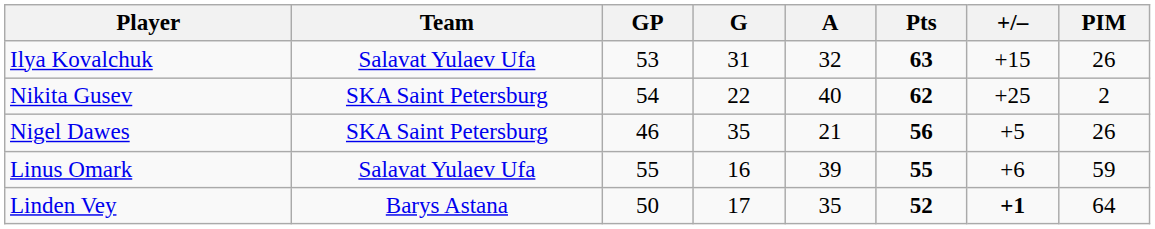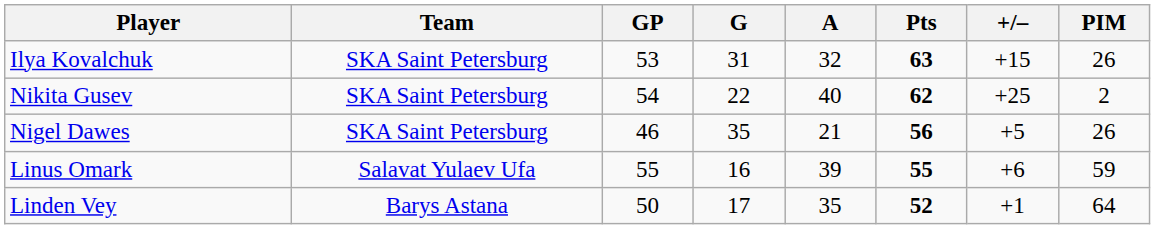Ilya Kovalchuk | Team: Salavat Yulaev Ufa -> SKA Saint Petersburg
Linden Vey | +/–: bold -> normal
